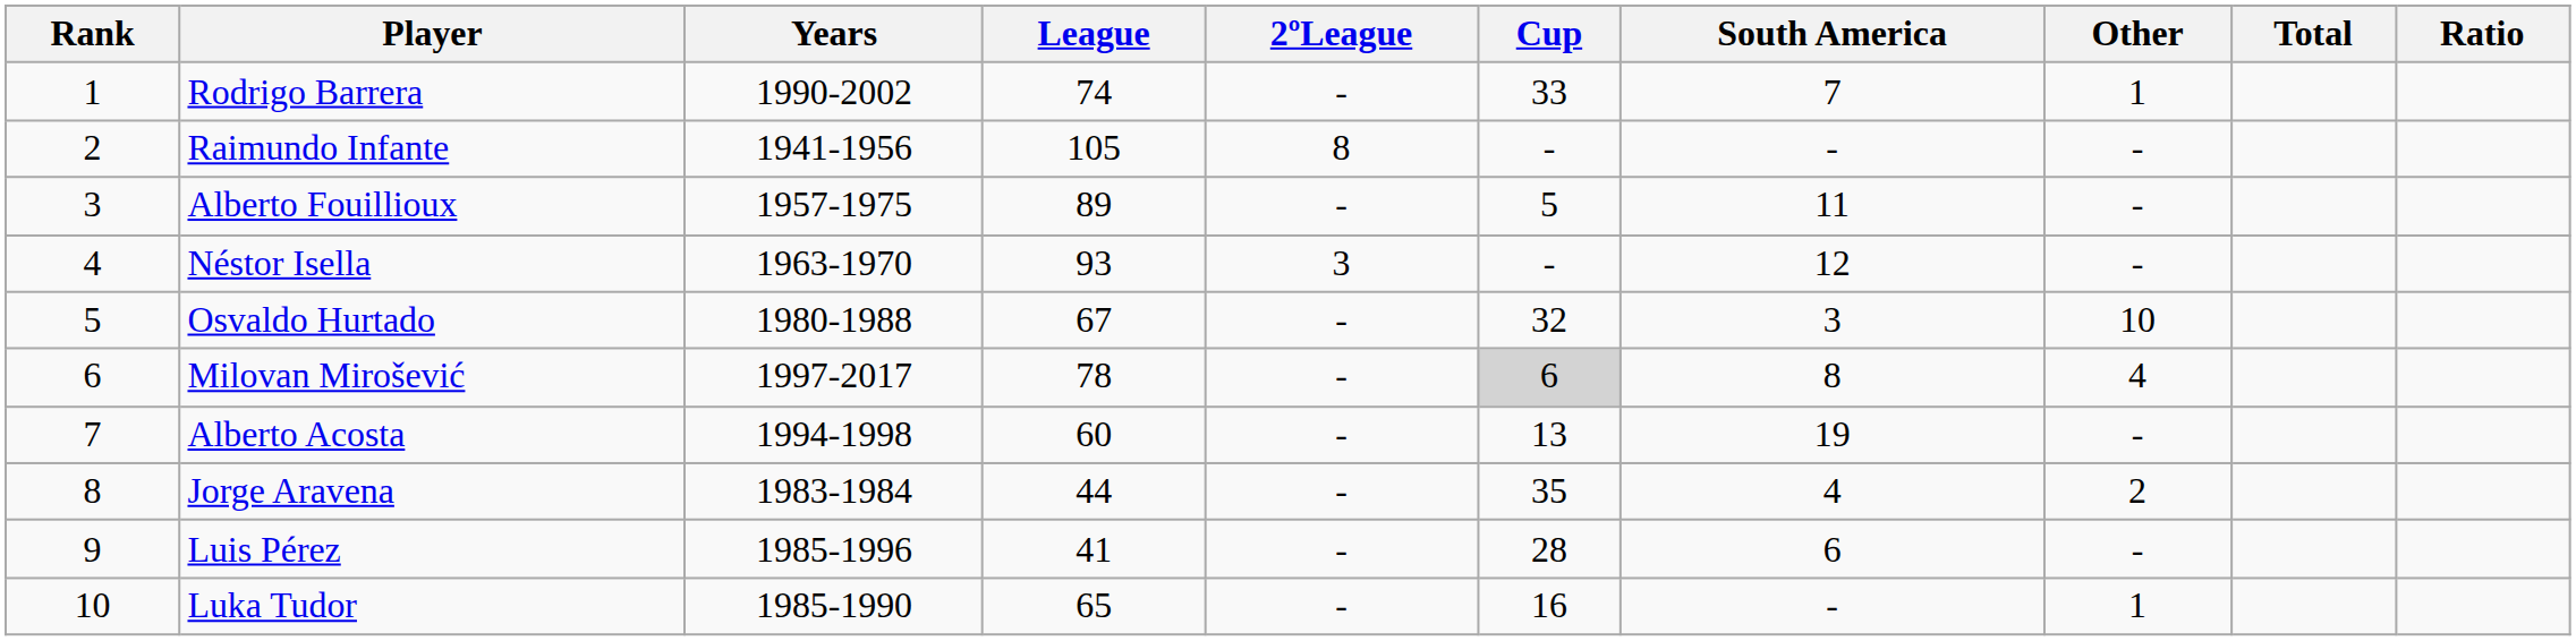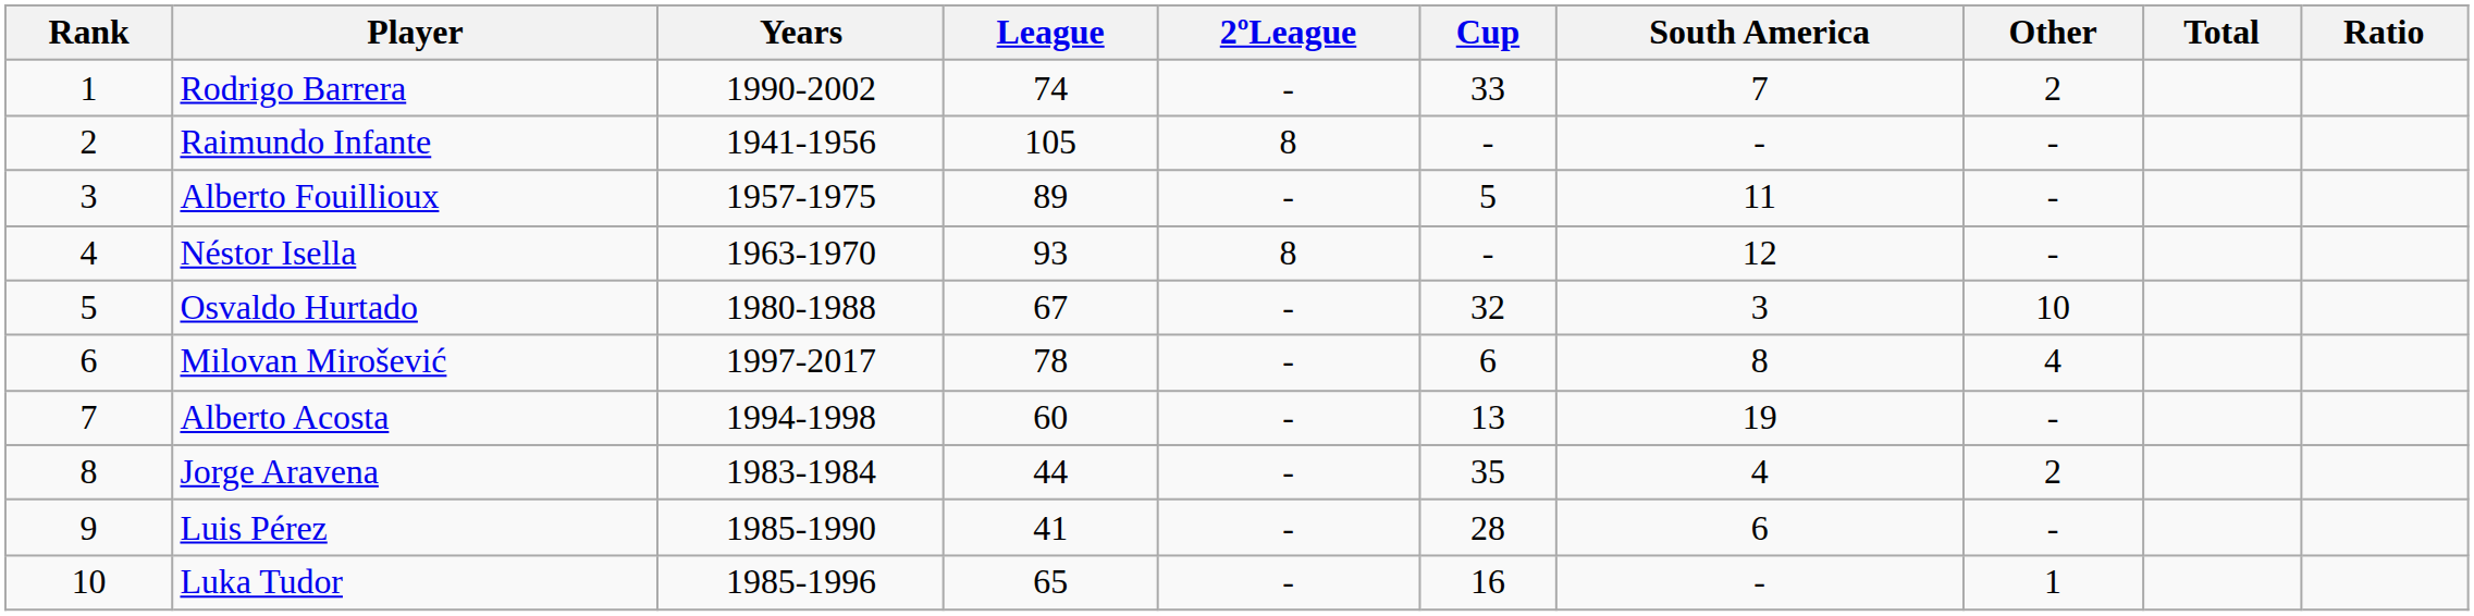Rodrigo Barrera | Other: 1 -> 2
Néstor Isella | 2ºLeague: 3 -> 8
Milovan Mirošević | Cup: lightgrey background -> no background
Luis Pérez | Years: 1985-1996 -> 1985-1990
Luka Tudor | Years: 1985-1990 -> 1985-1996
